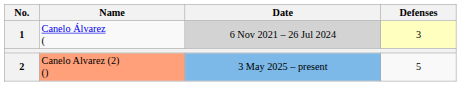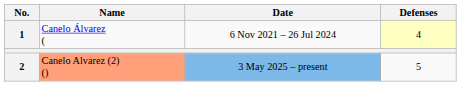1 | Date: lightgrey background -> no background
1 | Defenses: 3 -> 4
